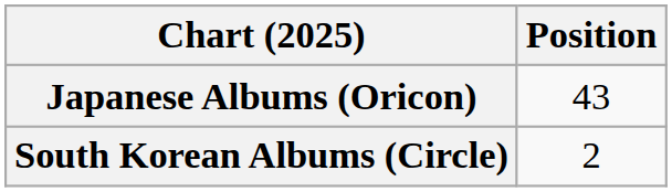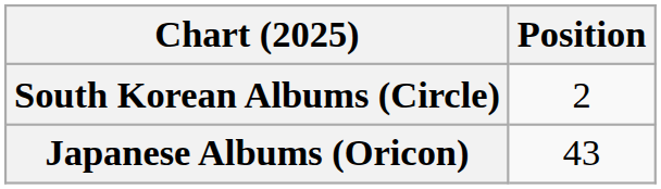rows swapped: Japanese Albums (Oricon) <-> South Korean Albums (Circle)
